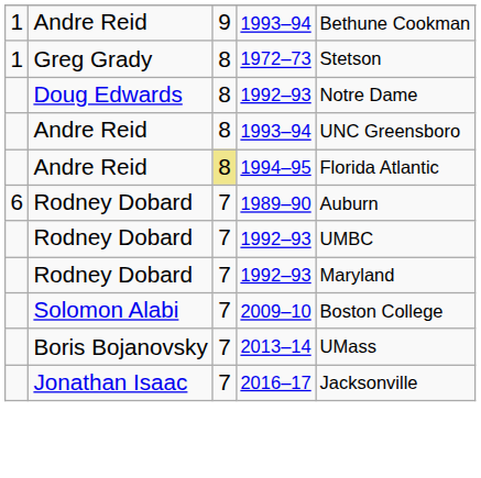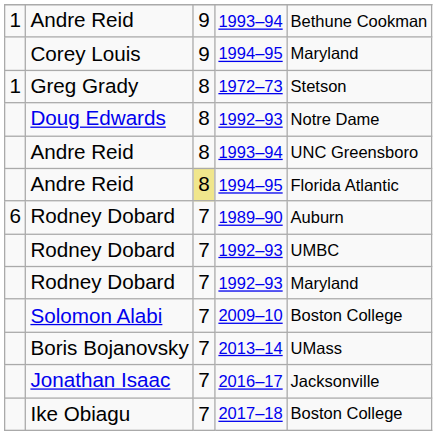+ row: Corey Louis | 9 | 1994–95 | Maryland
+ row: Ike Obiagu | 7 | 2017–18 | Boston College
